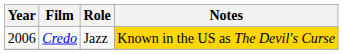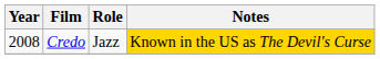Credo | Year: 2006 -> 2008
